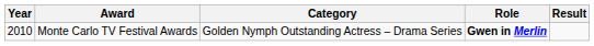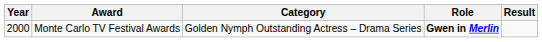Monte Carlo TV Festival Awards | Year: 2010 -> 2000
